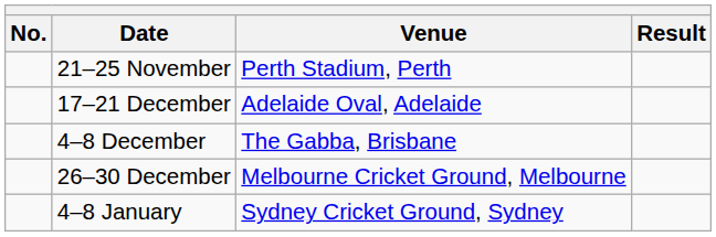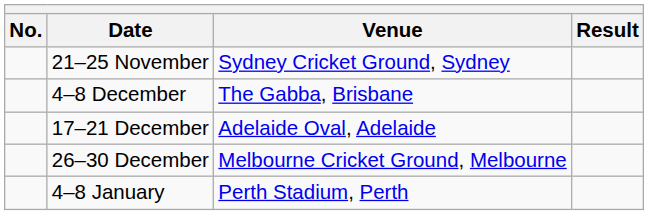21–25 November | Venue: Perth Stadium, Perth -> Sydney Cricket Ground, Sydney
rows swapped: 4–8 December <-> 17–21 December
4–8 January | Venue: Sydney Cricket Ground, Sydney -> Perth Stadium, Perth
